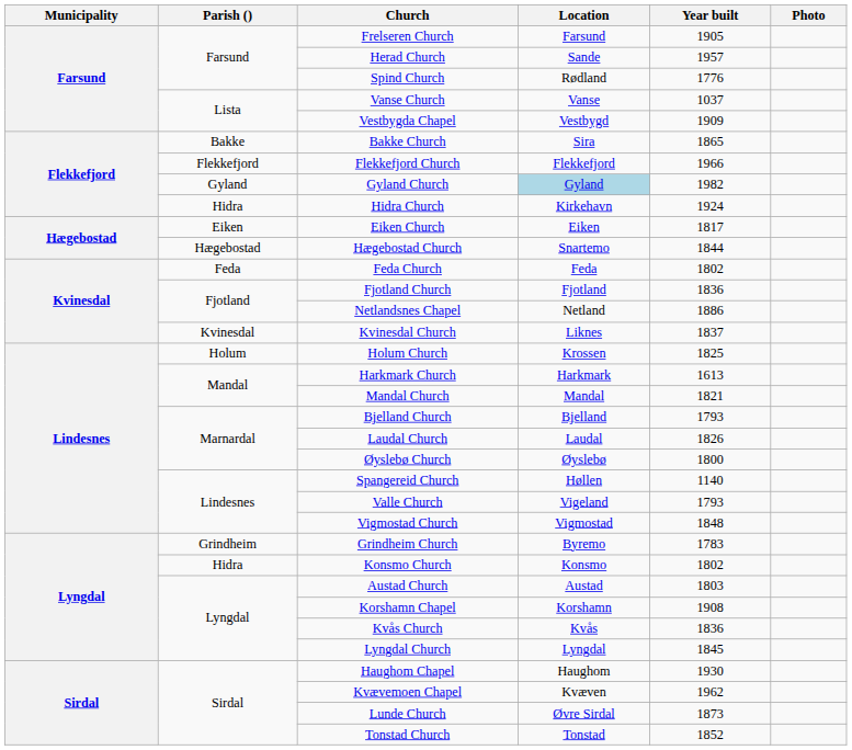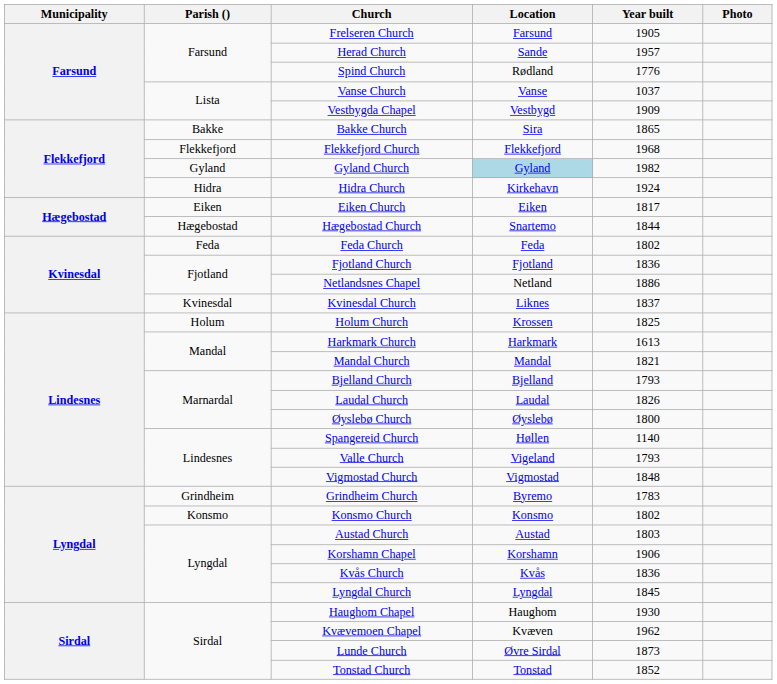Flekkefjord Church | Year built: 1966 -> 1968
Konsmo Church | Parish (): Hidra -> Konsmo
Korshamn Chapel | Year built: 1908 -> 1906
